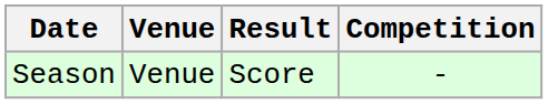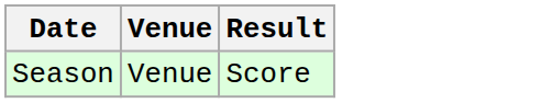- column: Competition | -
